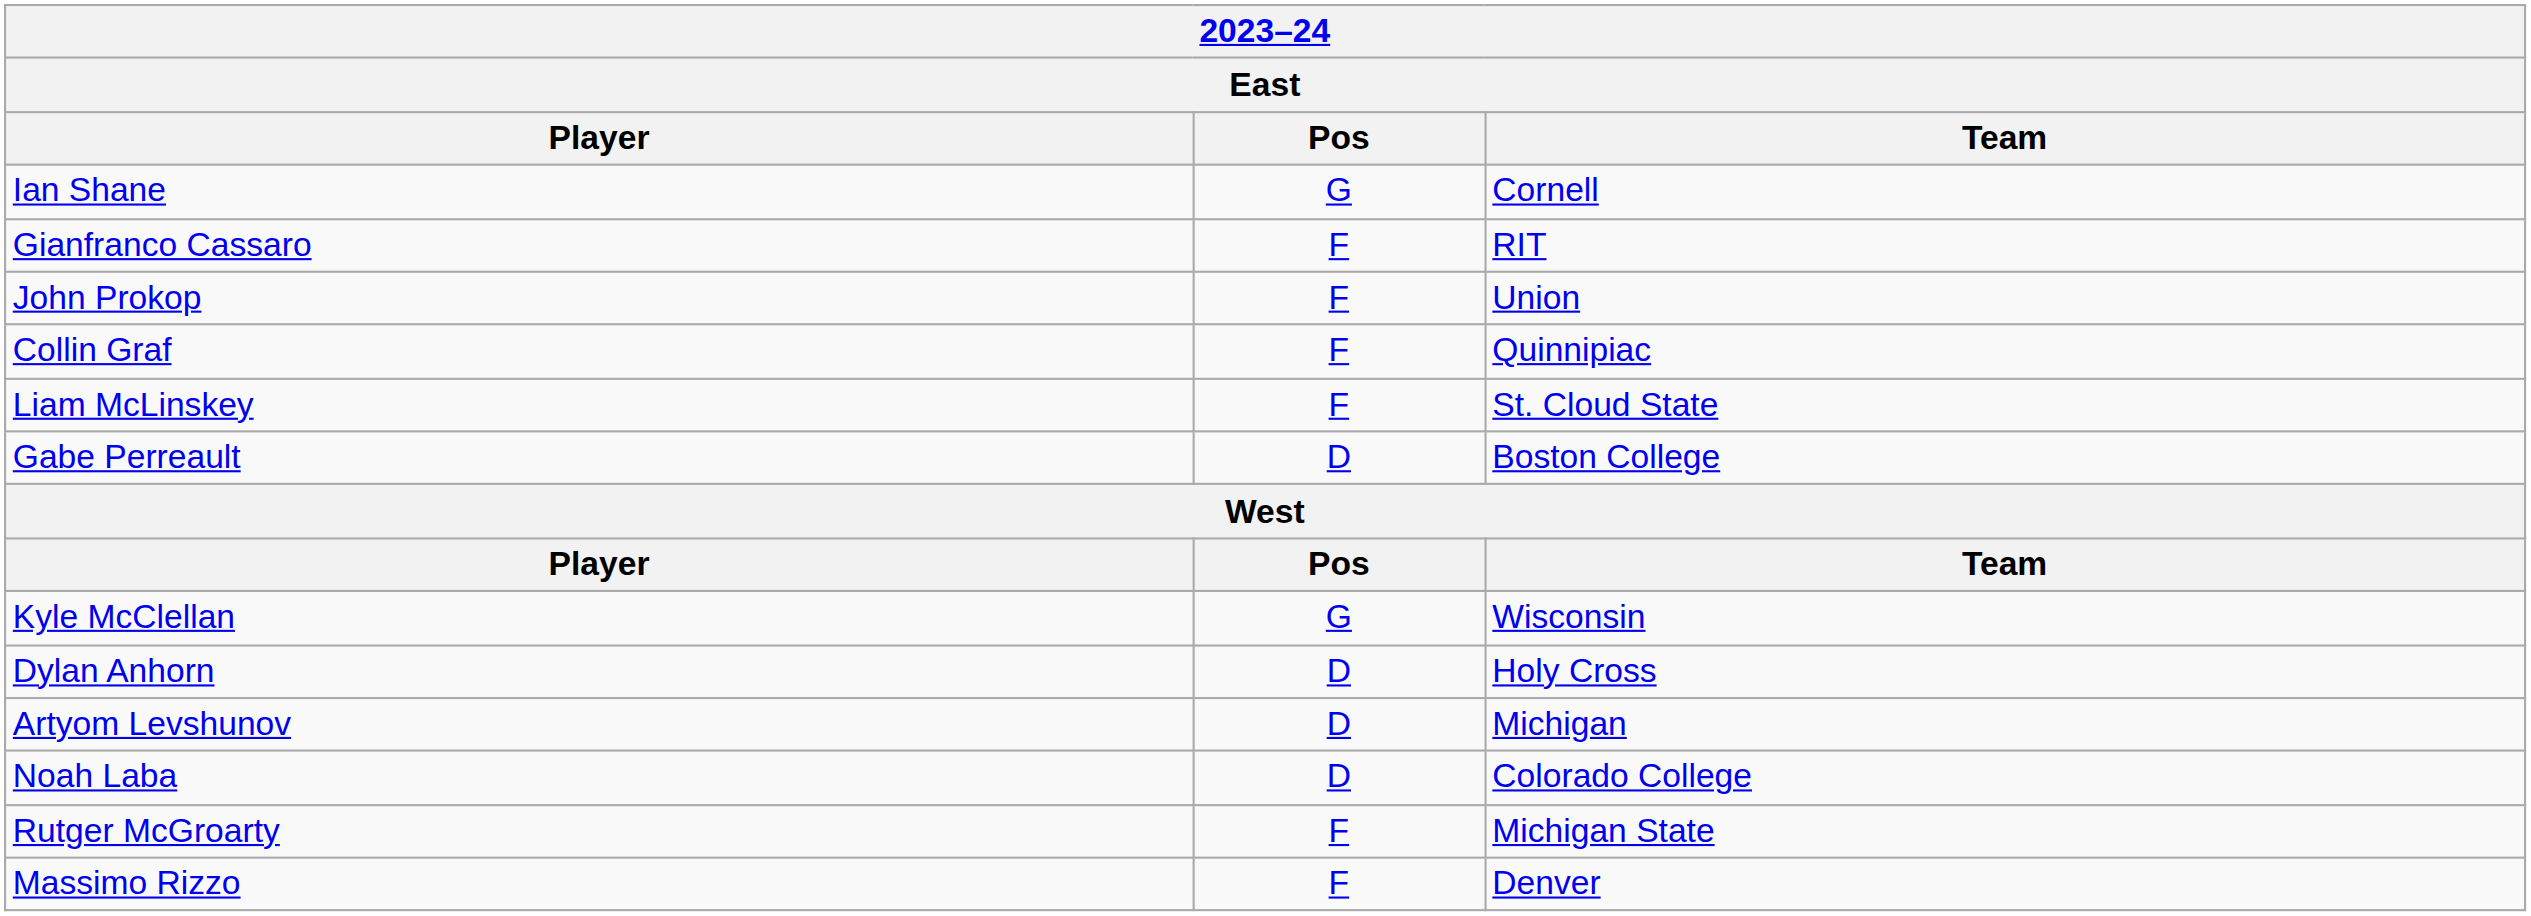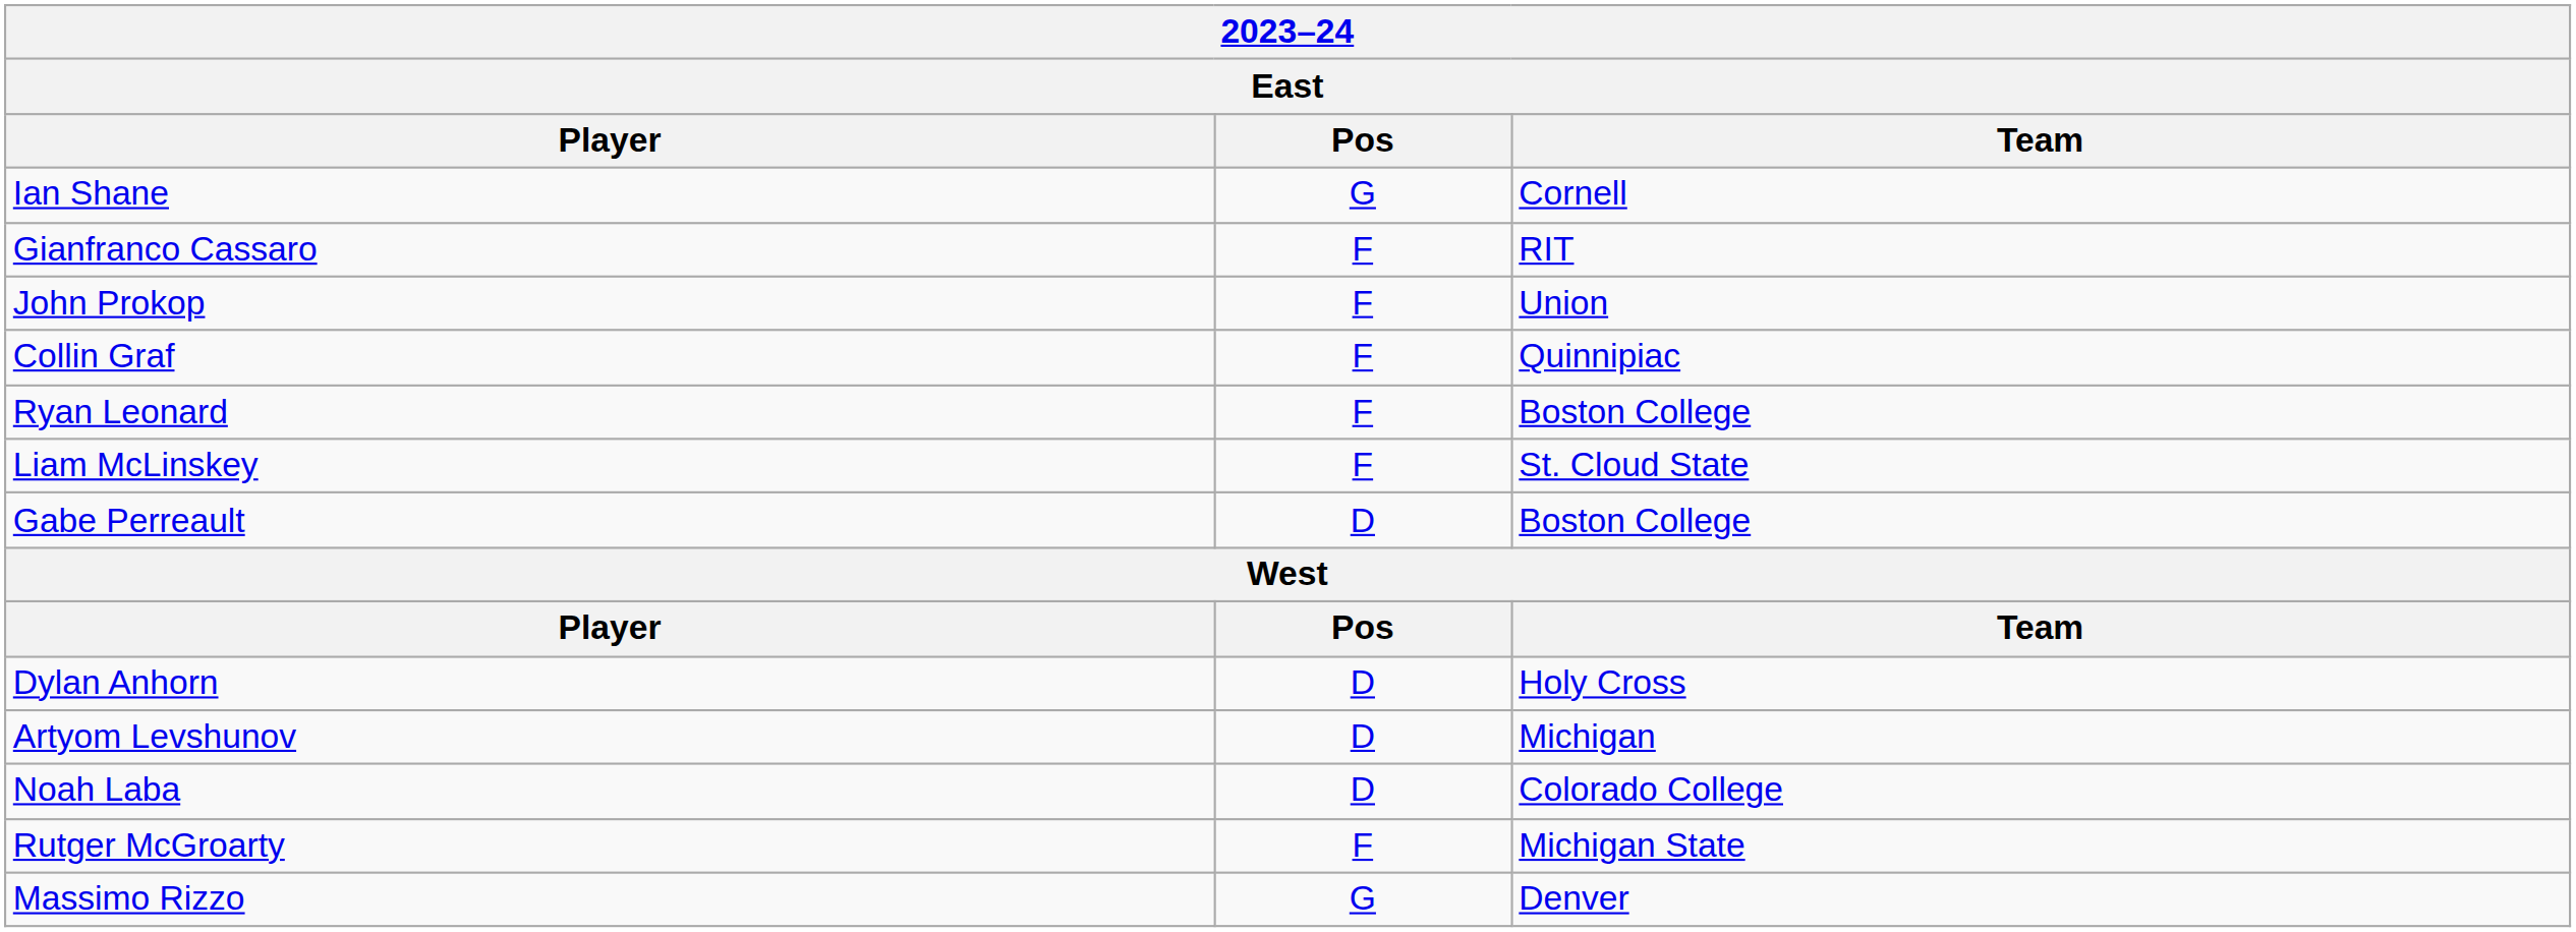+ row: Ryan Leonard | F | Boston College
- row: Kyle McClellan | G | Wisconsin
Massimo Rizzo | Pos: F -> G
